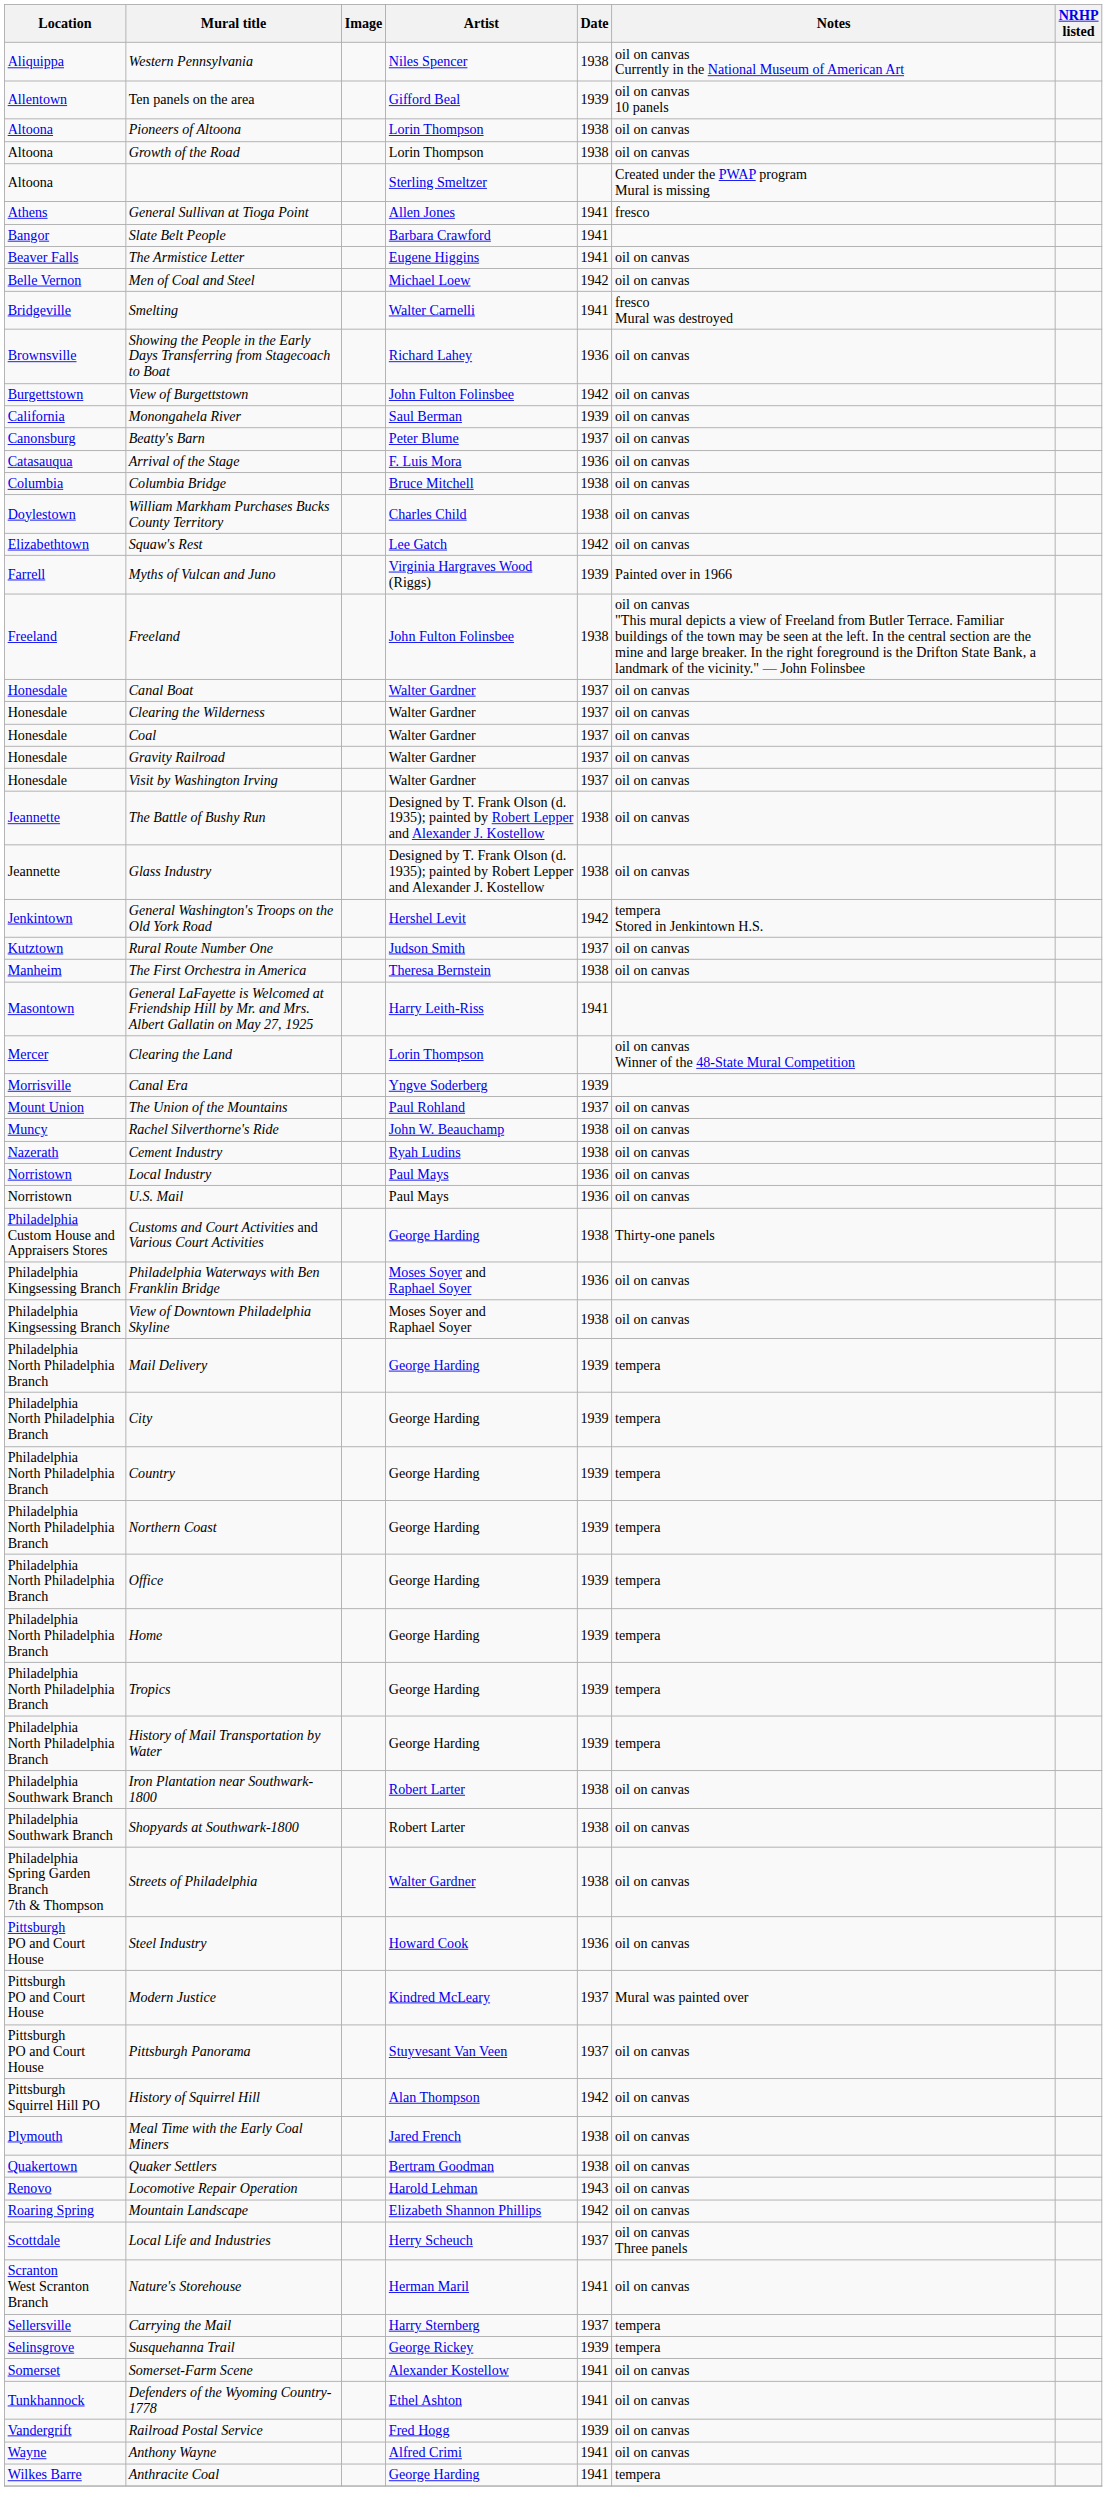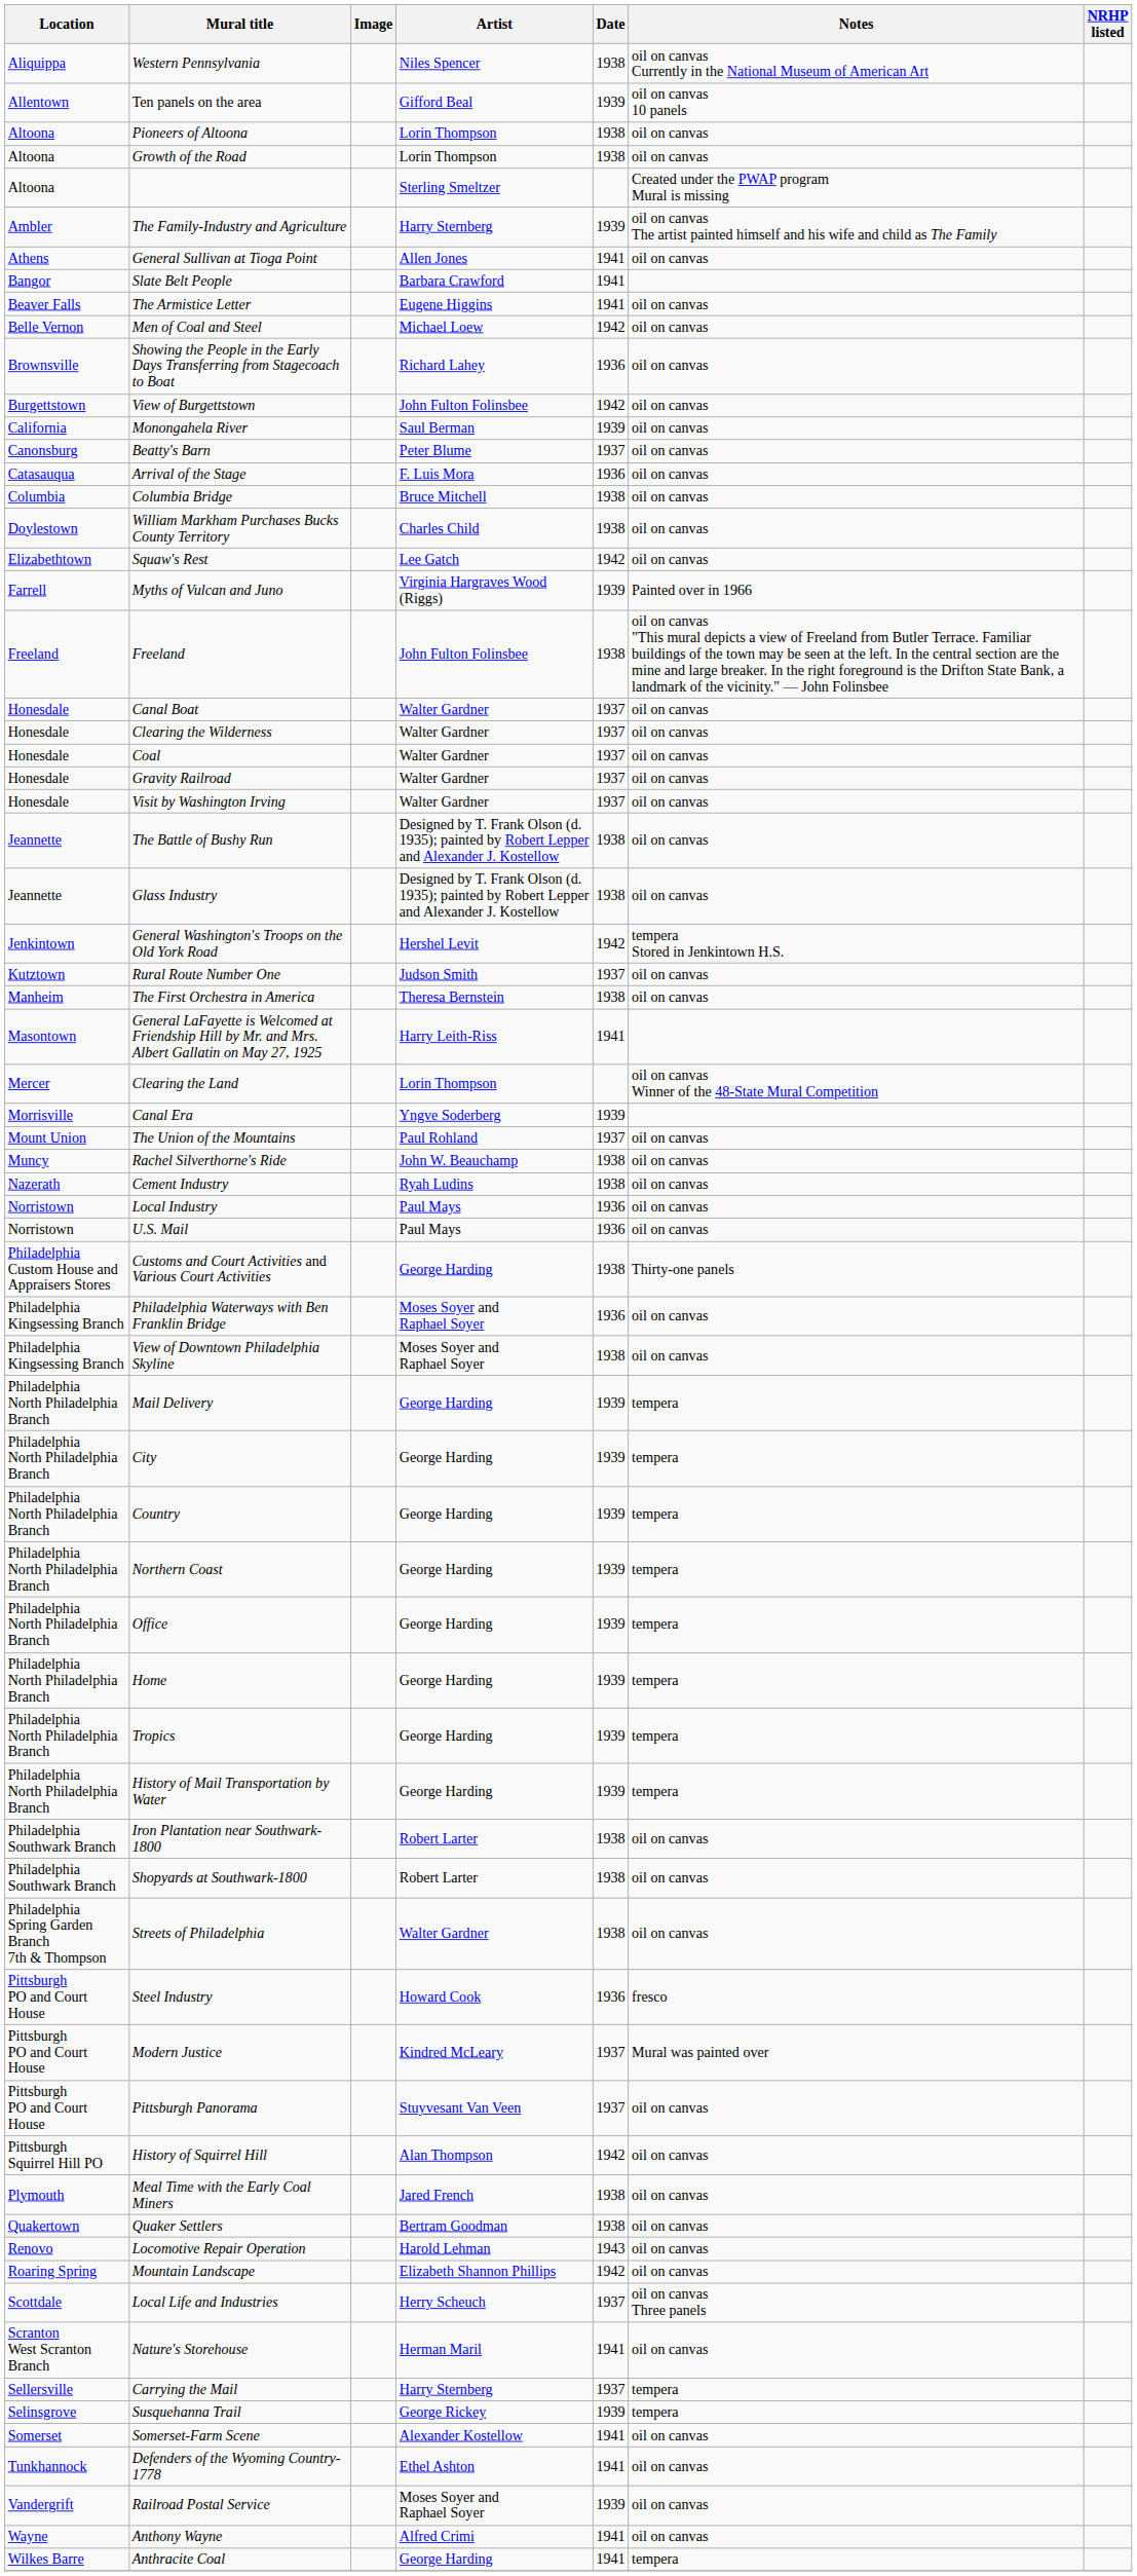+ row: Ambler | The Family-Industry and Agriculture | Harry Sternberg | 1939 | oil on canvas The artist painted himself and his wife and child as The Family
General Sullivan at Tioga Point | Notes: fresco -> oil on canvas
- row: Bridgeville | Smelting | Walter Carnelli | 1941 | fresco Mural was destroyed
Steel Industry | Notes: oil on canvas -> fresco
Railroad Postal Service | Artist: Fred Hogg -> Moses Soyer and Raphael Soyer
